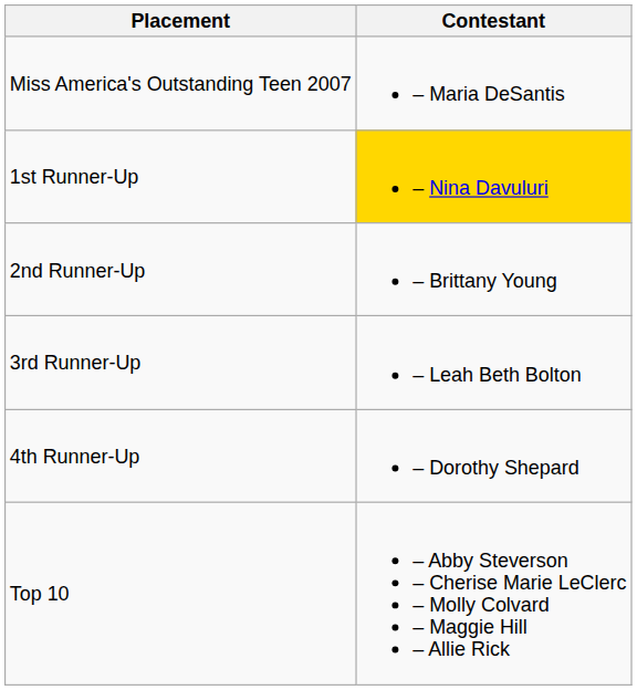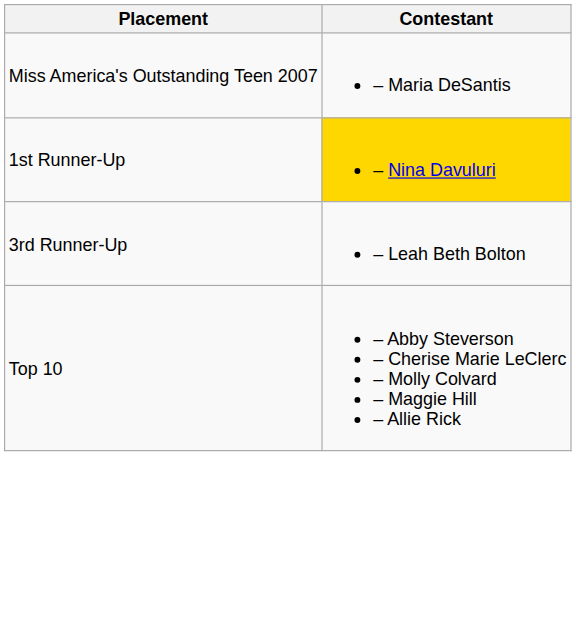- row: 2nd Runner-Up | – Brittany Young
- row: 4th Runner-Up | – Dorothy Shepard
